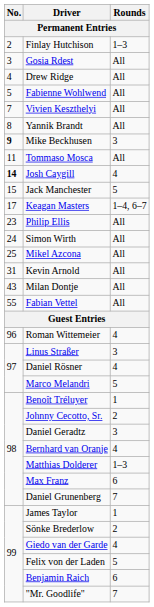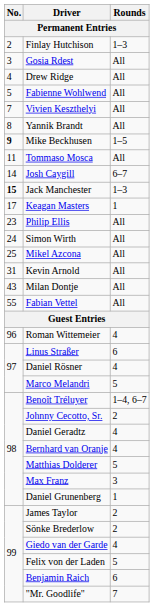Mike Beckhusen | Rounds: 3 -> 1–5
Josh Caygill | No.: bold -> normal
Josh Caygill | Rounds: 4 -> 6–7
Jack Manchester | No.: normal -> bold
Jack Manchester | Rounds: 5 -> 1–3
Keagan Masters | Rounds: 1–4, 6–7 -> 1
Linus Straßer | Rounds: 3 -> 6
Benoît Tréluyer | Rounds: 1 -> 1–4, 6–7
Daniel Geradtz | Rounds: 3 -> 4
Matthias Dolderer | Rounds: 1–3 -> 5
Max Franz | Rounds: 6 -> 3
Daniel Grunenberg | Rounds: 7 -> 1
James Taylor | Rounds: 1 -> 2
